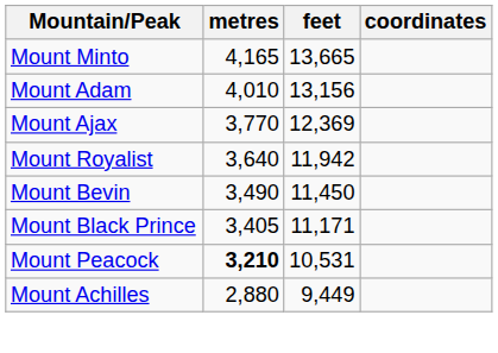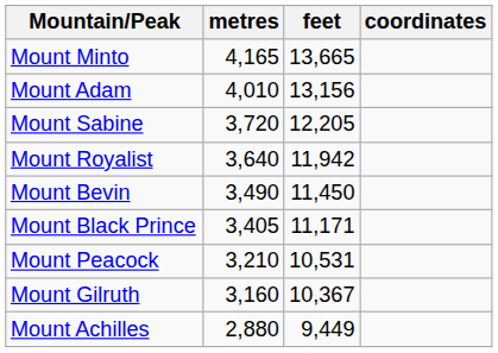- row: Mount Ajax | 3,770 | 12,369
+ row: Mount Sabine | 3,720 | 12,205
Mount Peacock | metres: bold -> normal
+ row: Mount Gilruth | 3,160 | 10,367
